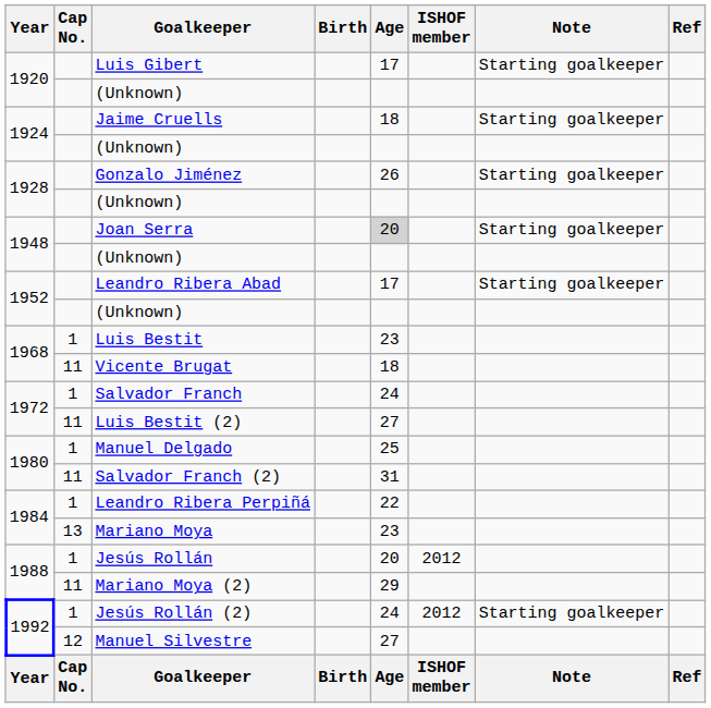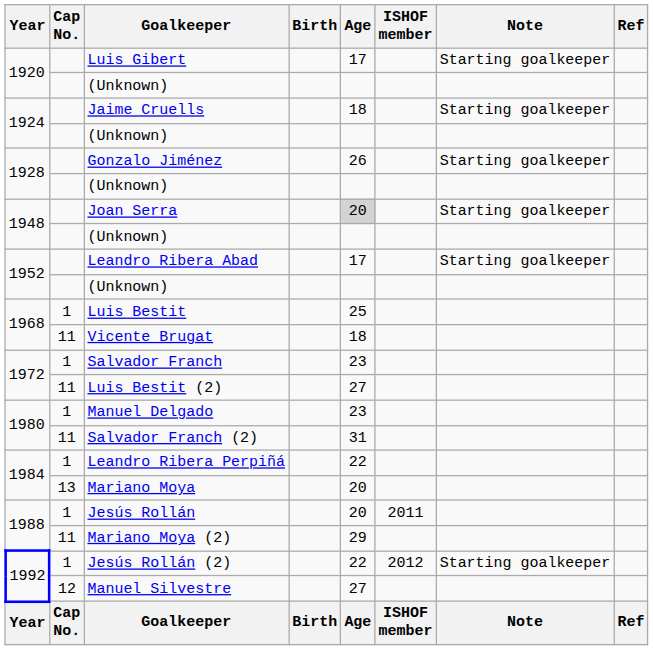Luis Bestit | Age: 23 -> 25
Salvador Franch | Age: 24 -> 23
Manuel Delgado | Age: 25 -> 23
Mariano Moya | Age: 23 -> 20
Jesús Rollán | ISHOF member: 2012 -> 2011
Jesús Rollán (2) | Age: 24 -> 22
